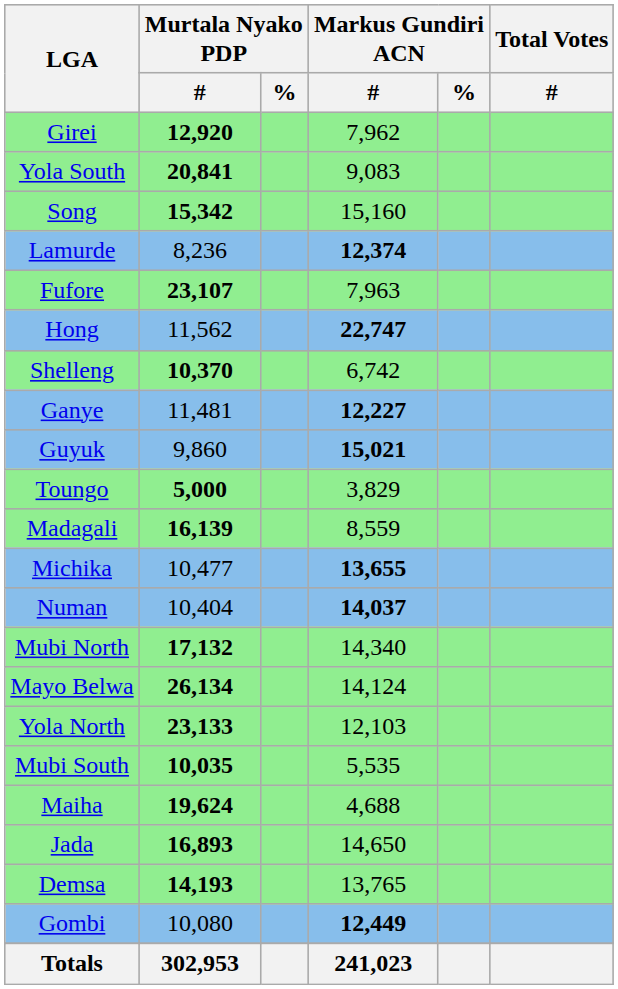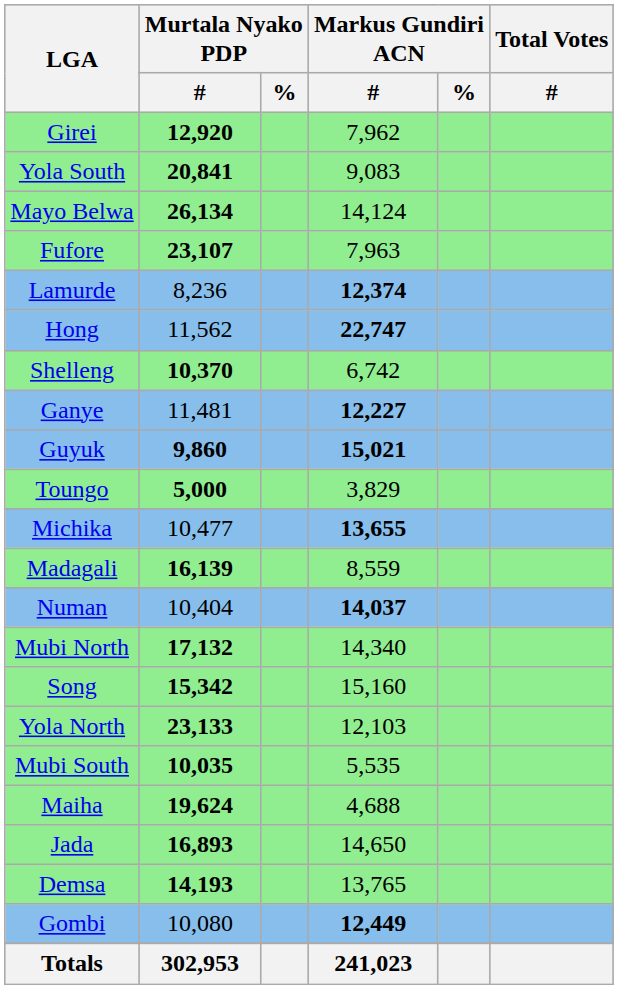rows swapped: Song <-> Mayo Belwa
rows swapped: Lamurde <-> Fufore
Guyuk | Murtala Nyako PDP / #: normal -> bold
rows swapped: Michika <-> Madagali
